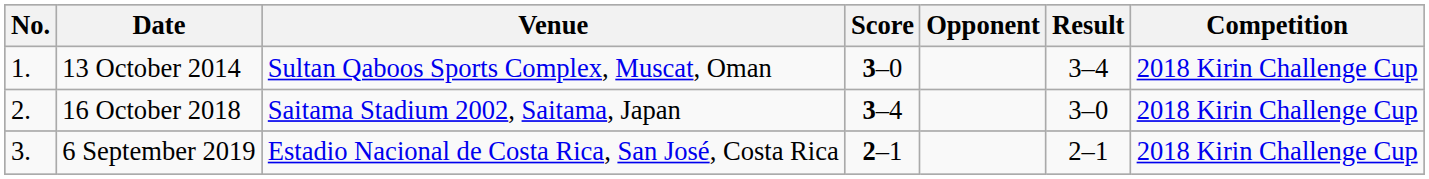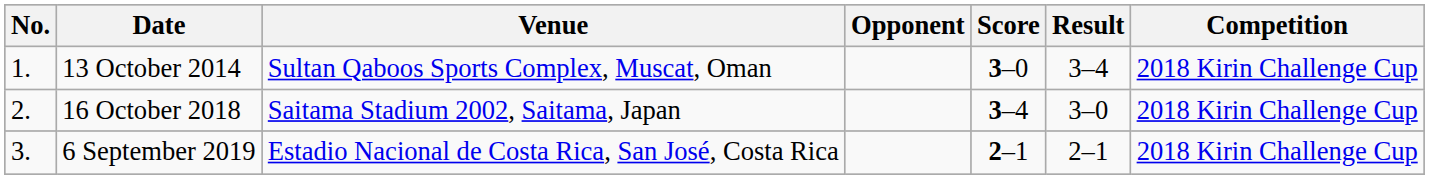columns swapped: Opponent <-> Score
